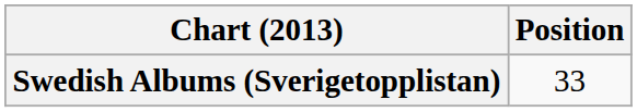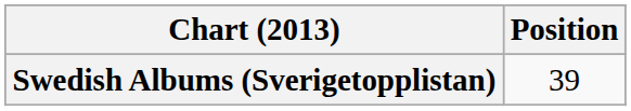Swedish Albums (Sverigetopplistan) | Position: 33 -> 39
